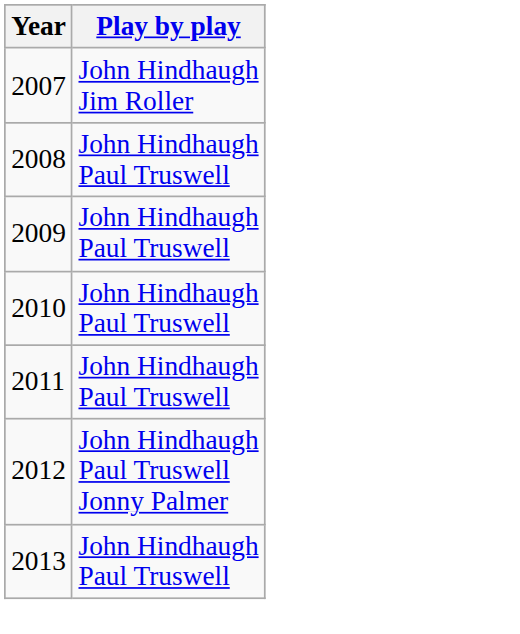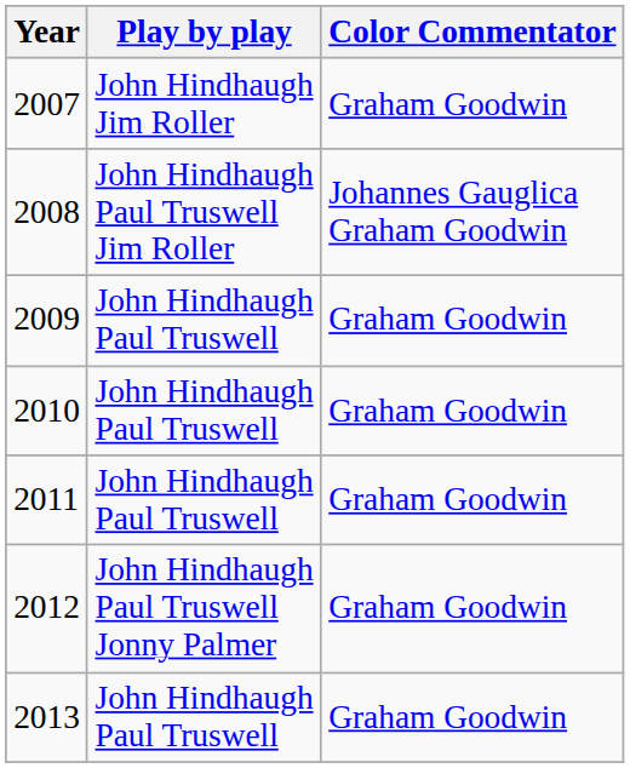+ column: Color Commentator | Graham Goodwin | Johannes Gauglica Graham Goodwin | Graham Goodwin | Graham Goodwin | Graham Goodwin | Graham Goodwin | Graham Goodwin
2008 | Play by play: John Hindhaugh Paul Truswell -> John Hindhaugh Paul Truswell Jim Roller
